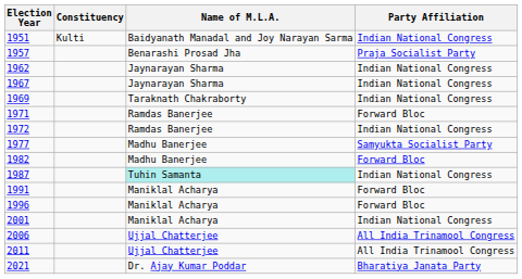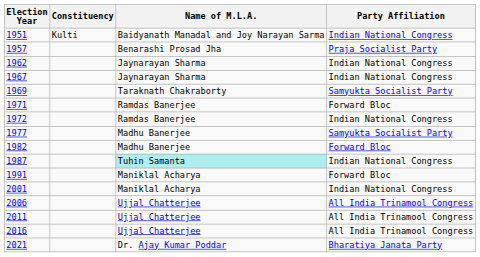1969 | Party Affiliation: Indian National Congress -> Samyukta Socialist Party
- row: 1996 | Maniklal Acharya | Forward Bloc
+ row: 2016 | Ujjal Chatterjee | All India Trinamool Congress
